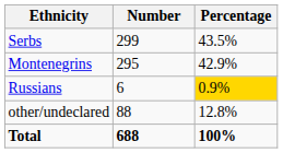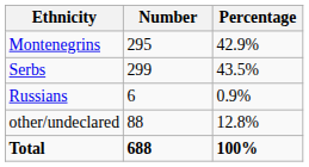rows swapped: Serbs <-> Montenegrins
Russians | Percentage: gold background -> no background
